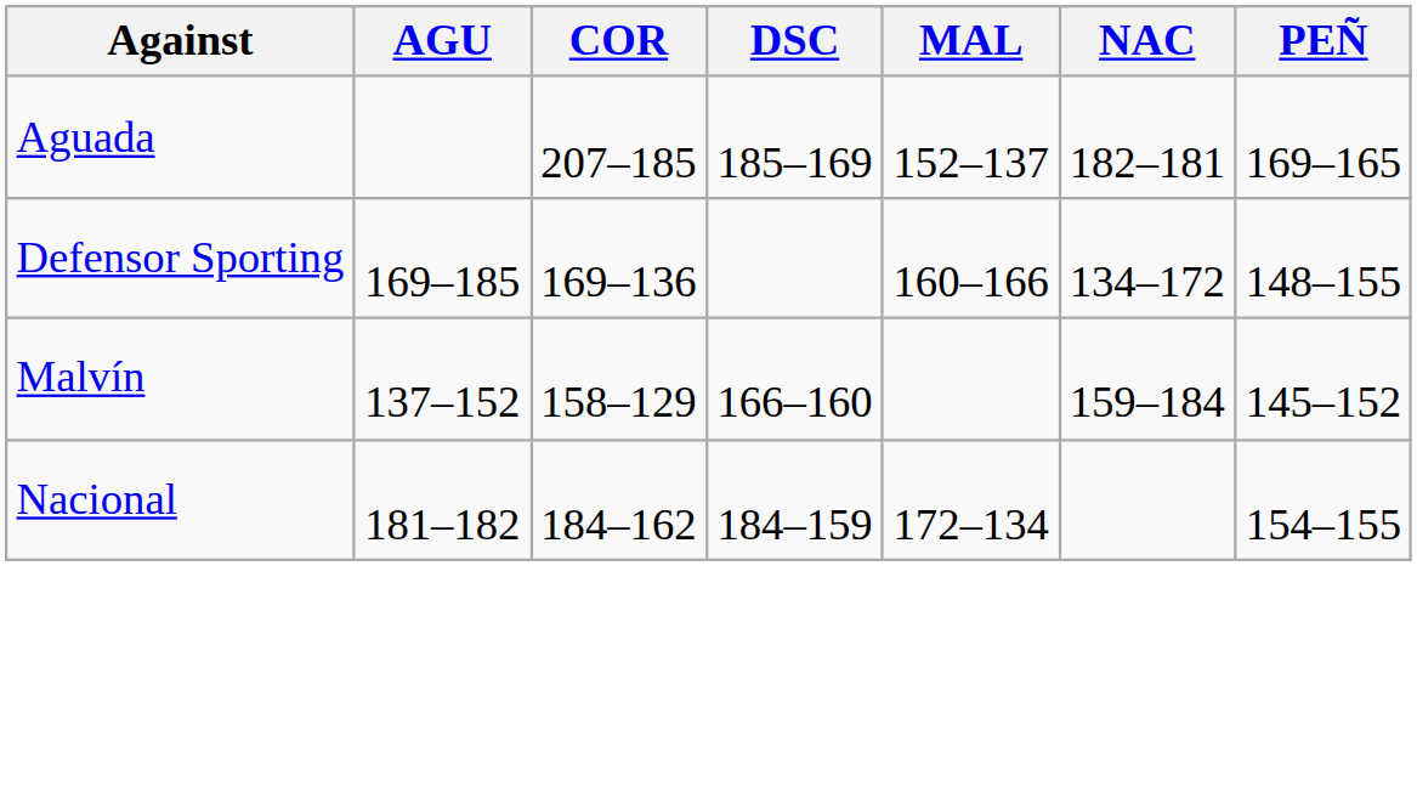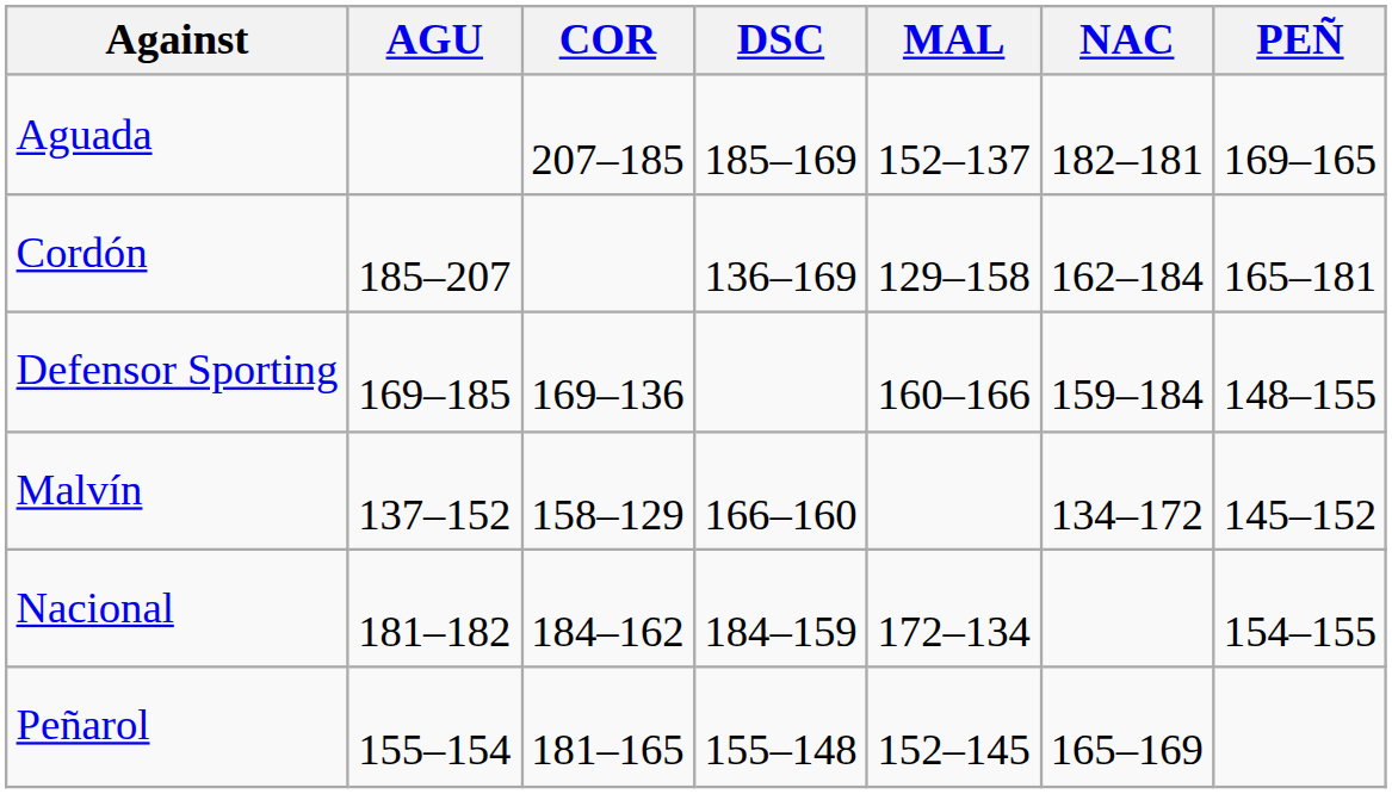+ row: Cordón | 185–207 | 136–169 | 129–158 | 162–184 | 165–181
Defensor Sporting | NAC: 134–172 -> 159–184
Malvín | NAC: 159–184 -> 134–172
+ row: Peñarol | 155–154 | 181–165 | 155–148 | 152–145 | 165–169
